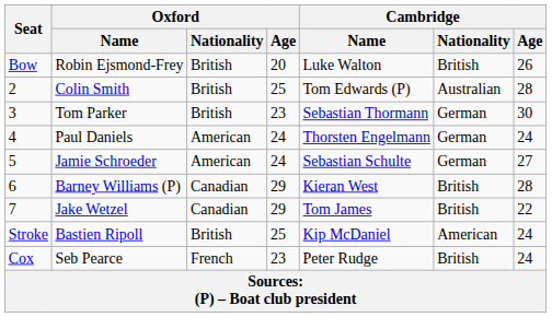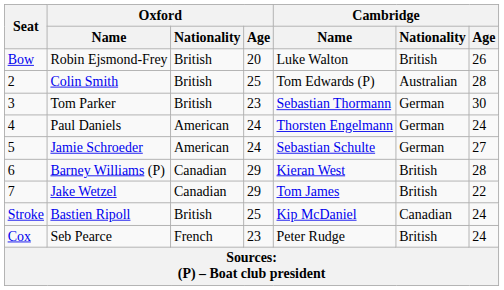Bastien Ripoll | Cambridge / Nationality: American -> Canadian
